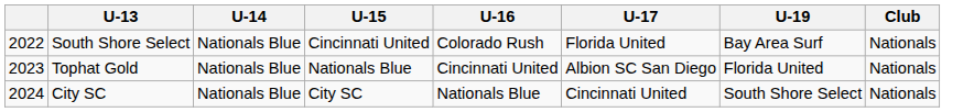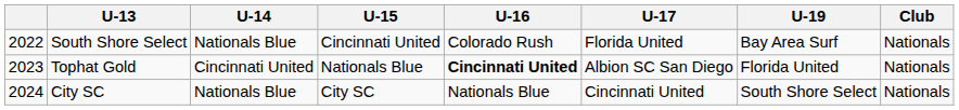Tophat Gold | U-14: Nationals Blue -> Cincinnati United
Tophat Gold | U-16: normal -> bold
